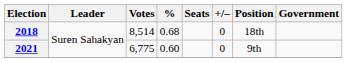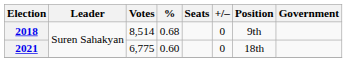2018 | Position: 18th -> 9th
2021 | Position: 9th -> 18th
